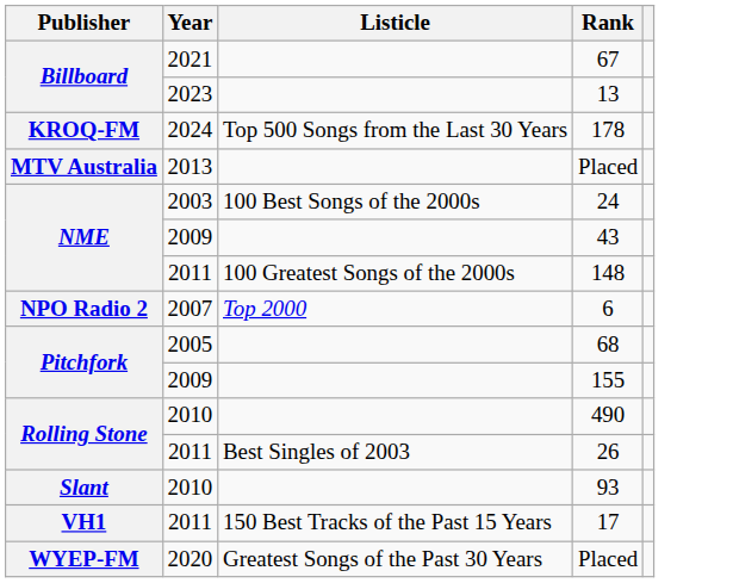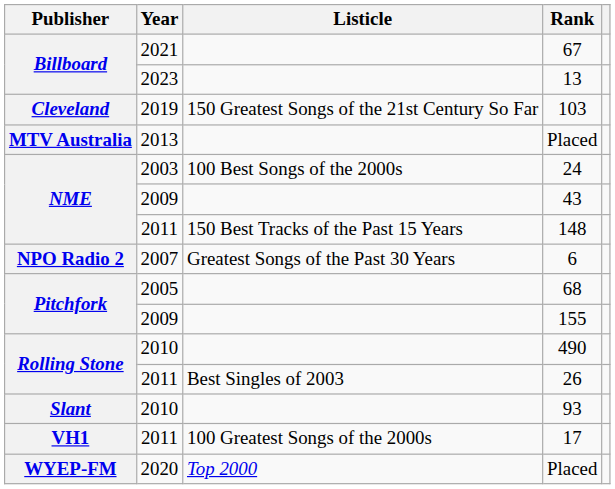+ row: Cleveland | 2019 | 150 Greatest Songs of the 21st Century So Far | 103
- row: KROQ-FM | 2024 | Top 500 Songs from the Last 30 Years | 178
148 | Listicle: 100 Greatest Songs of the 2000s -> 150 Best Tracks of the Past 15 Years
6 | Listicle: Top 2000 -> Greatest Songs of the Past 30 Years
17 | Listicle: 150 Best Tracks of the Past 15 Years -> 100 Greatest Songs of the 2000s
2020 / Placed | Listicle: Greatest Songs of the Past 30 Years -> Top 2000
